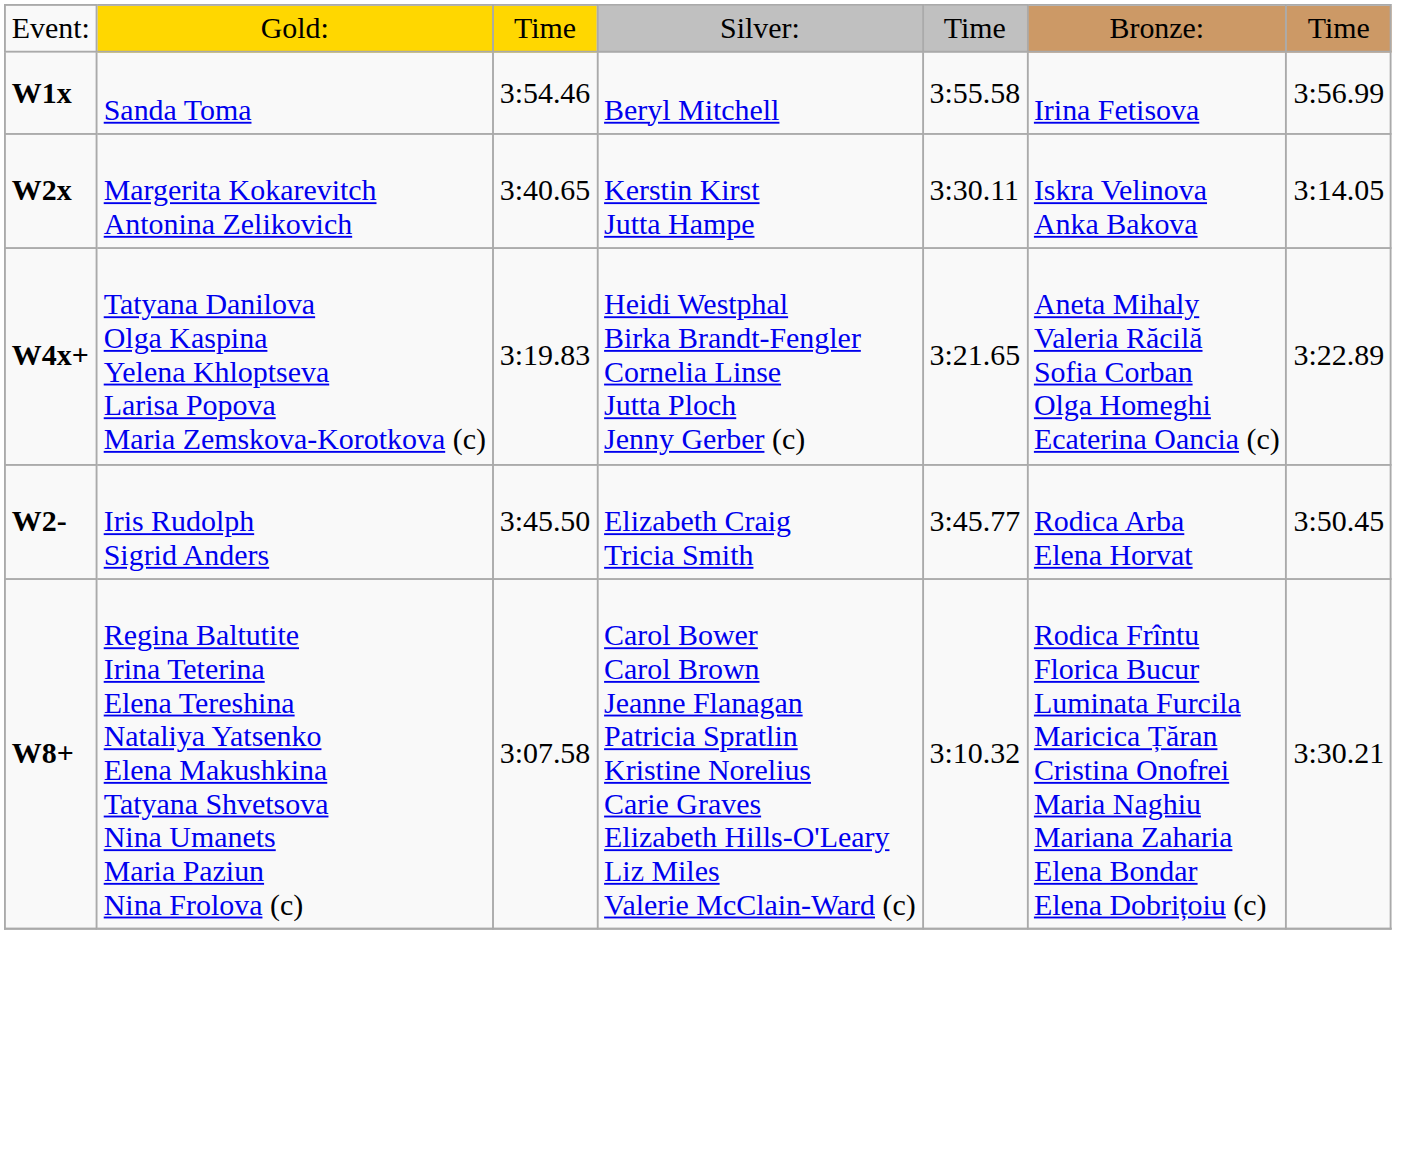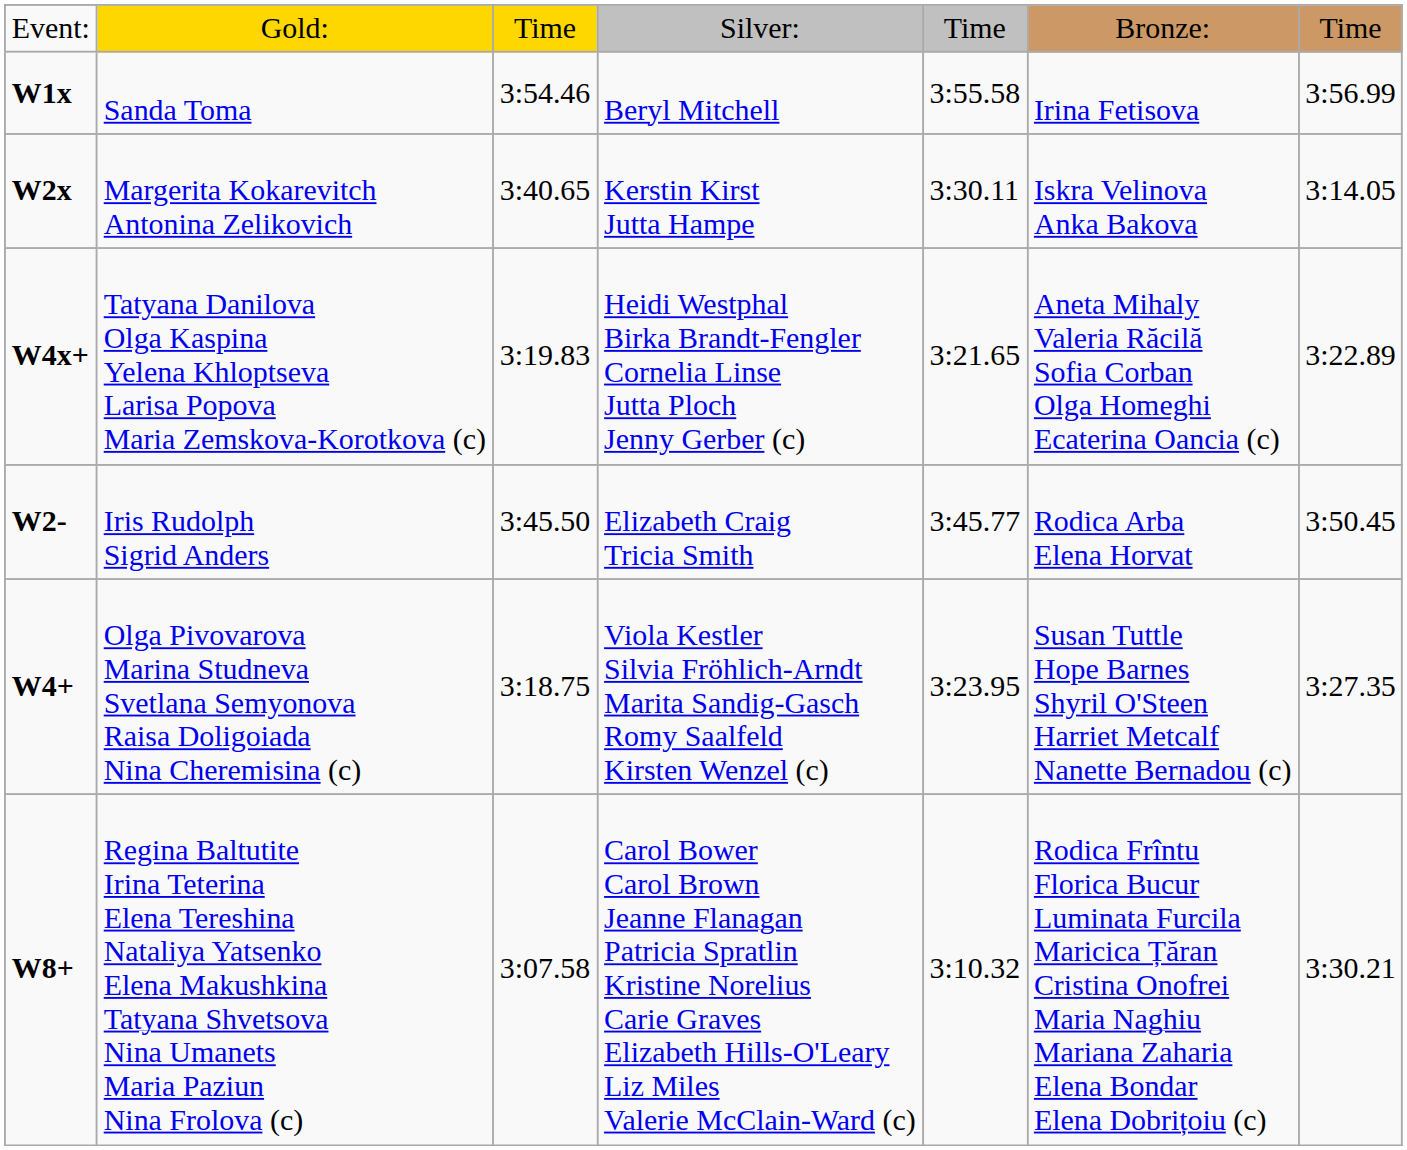+ row: W4+ | Olga Pivovarova Marina Studneva Svetlana Semyonova Raisa Doligoiada Nina Cheremisina (c) | 3:18.75 | Viola Kestler Silvia Fröhlich-Arndt Marita Sandig-Gasch Romy Saalfeld Kirsten Wenzel (c) | 3:23.95 | Susan Tuttle Hope Barnes Shyril O'Steen Harriet Metcalf Nanette Bernadou (c) | 3:27.35
